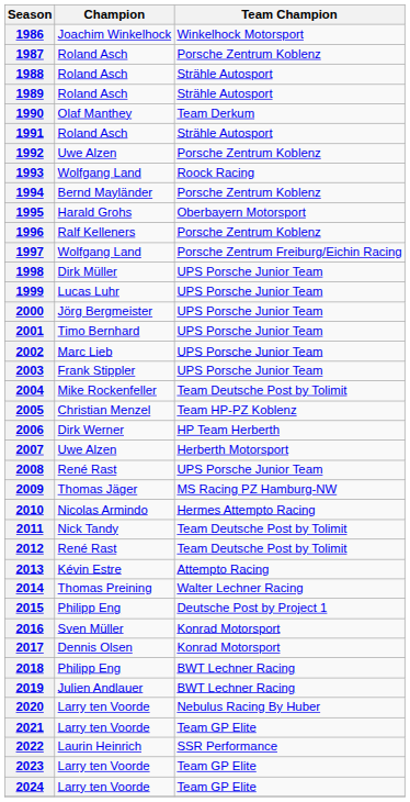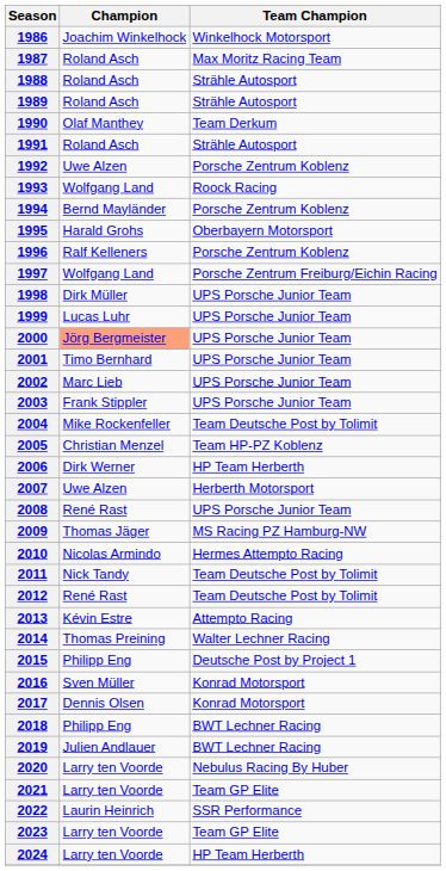1987 | Team Champion: Porsche Zentrum Koblenz -> Max Moritz Racing Team
2000 | Champion: no background -> lightsalmon background
2024 | Team Champion: Team GP Elite -> HP Team Herberth
